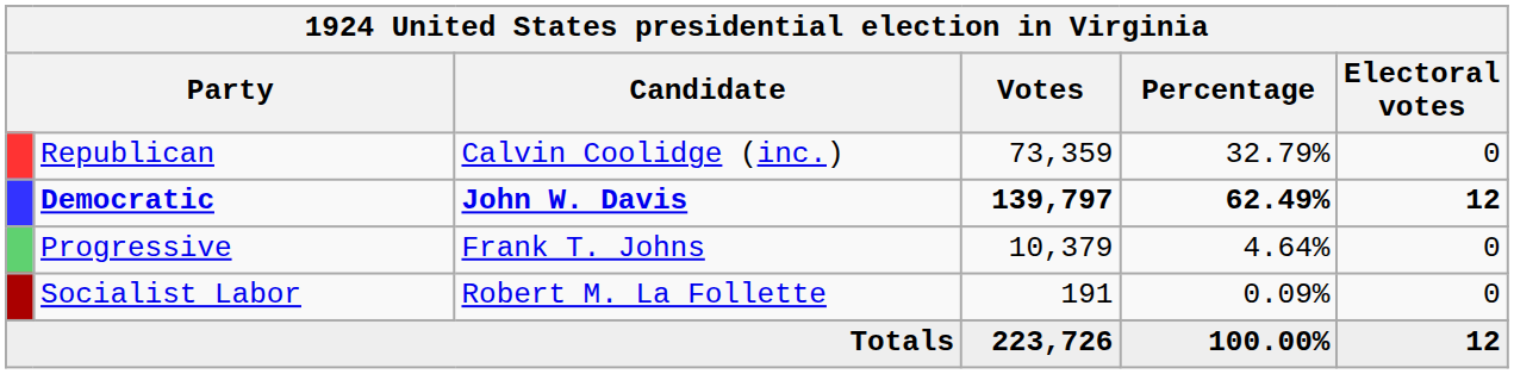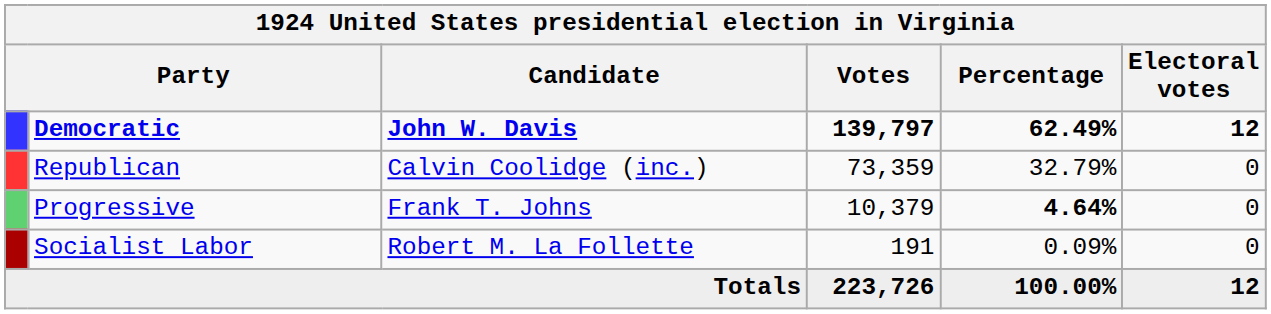rows swapped: Democratic <-> Republican
Progressive | Percentage: normal -> bold
